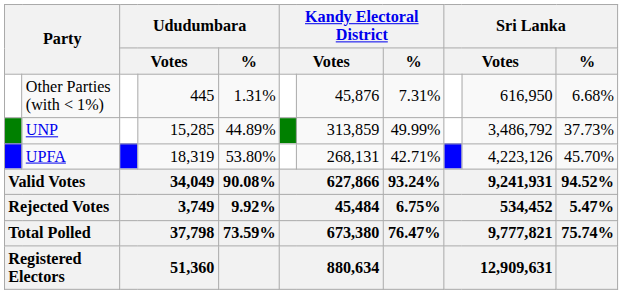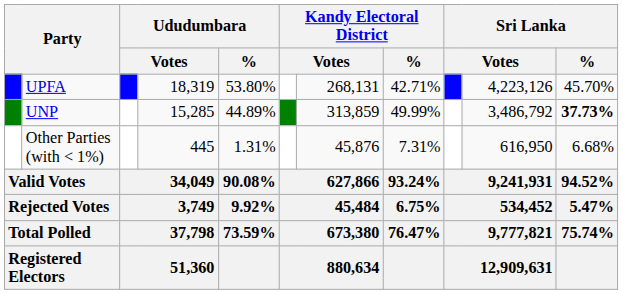rows swapped: UPFA <-> Other Parties (with < 1%)
UNP | Sri Lanka / %: normal -> bold
